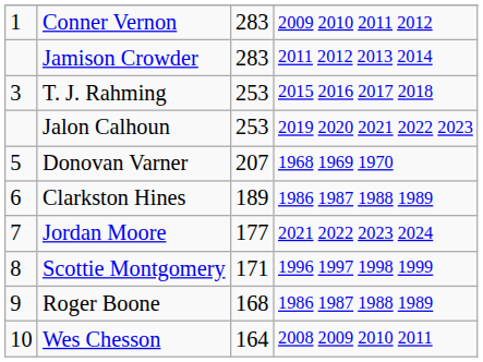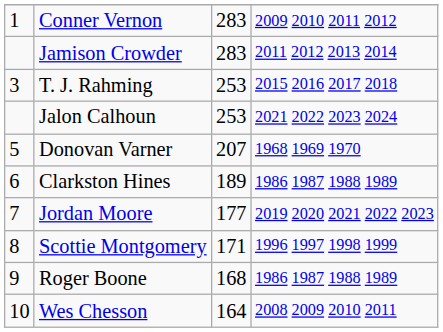Jalon Calhoun | column 4: 2019 2020 2021 2022 2023 -> 2021 2022 2023 2024
Jordan Moore | column 4: 2021 2022 2023 2024 -> 2019 2020 2021 2022 2023
